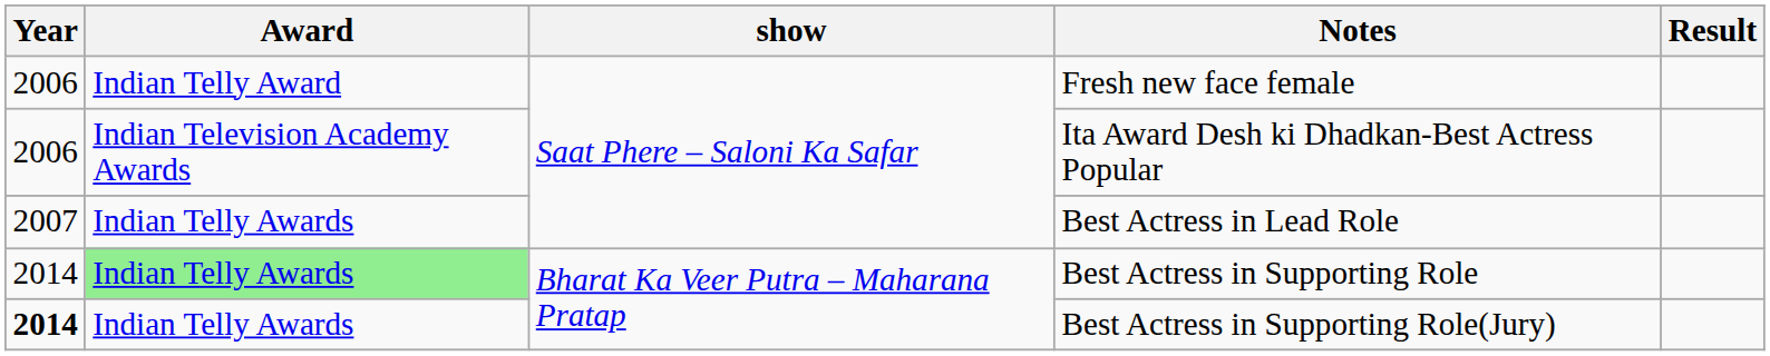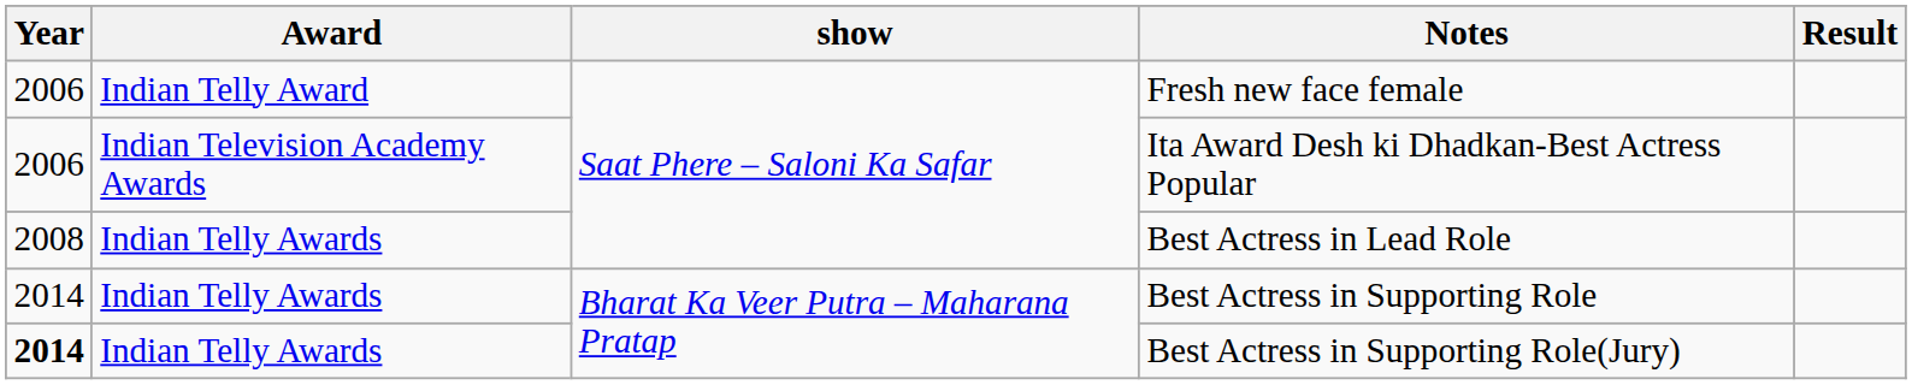Best Actress in Lead Role | Year: 2007 -> 2008
Best Actress in Supporting Role | Award: lightgreen background -> no background
